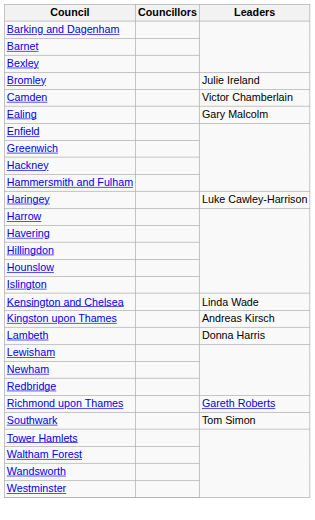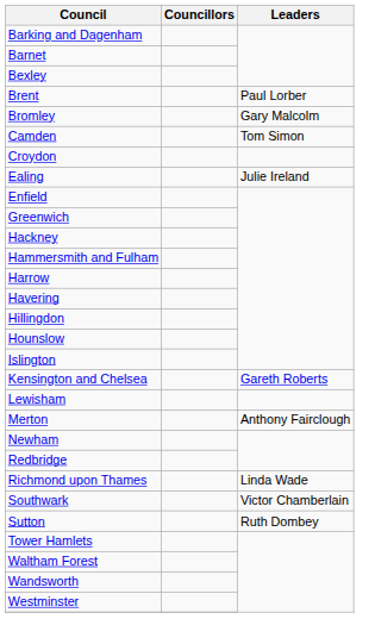+ row: Brent | Paul Lorber
Bromley | Leaders: Julie Ireland -> Gary Malcolm
Camden | Leaders: Victor Chamberlain -> Tom Simon
+ row: Croydon
Ealing | Leaders: Gary Malcolm -> Julie Ireland
- row: Haringey | Luke Cawley-Harrison
Kensington and Chelsea | Leaders: Linda Wade -> Gareth Roberts
- row: Kingston upon Thames | Andreas Kirsch
- row: Lambeth | Donna Harris
+ row: Merton | Anthony Fairclough
Richmond upon Thames | Leaders: Gareth Roberts -> Linda Wade
Southwark | Leaders: Tom Simon -> Victor Chamberlain
+ row: Sutton | Ruth Dombey
